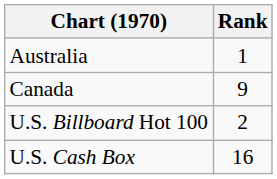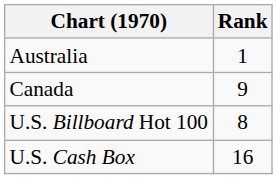U.S. Billboard Hot 100 | Rank: 2 -> 8
